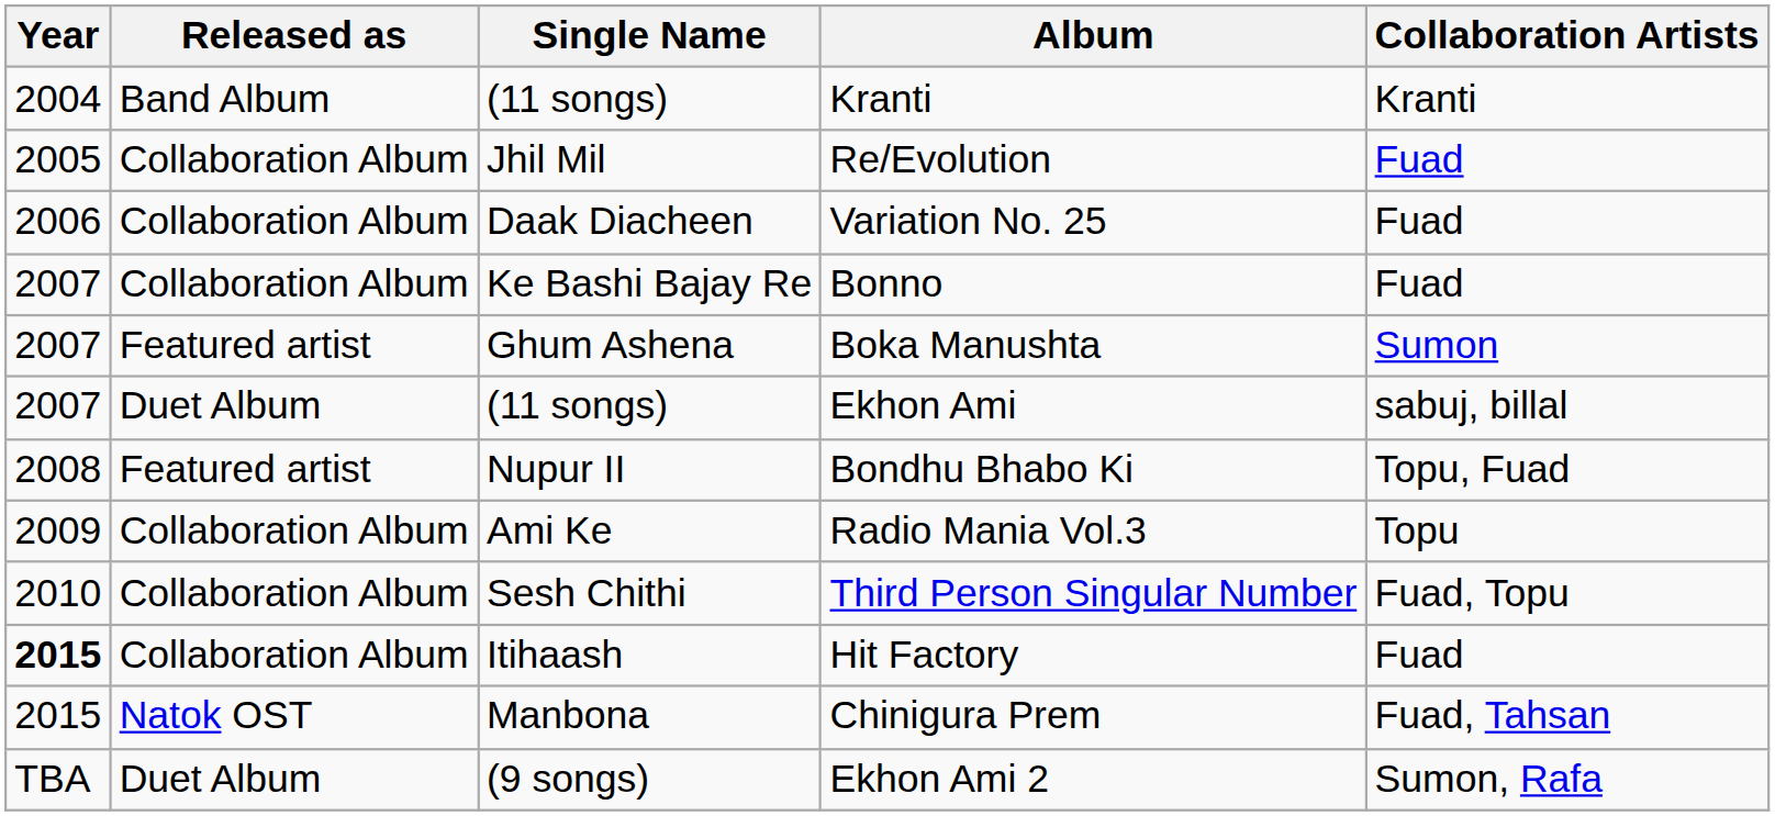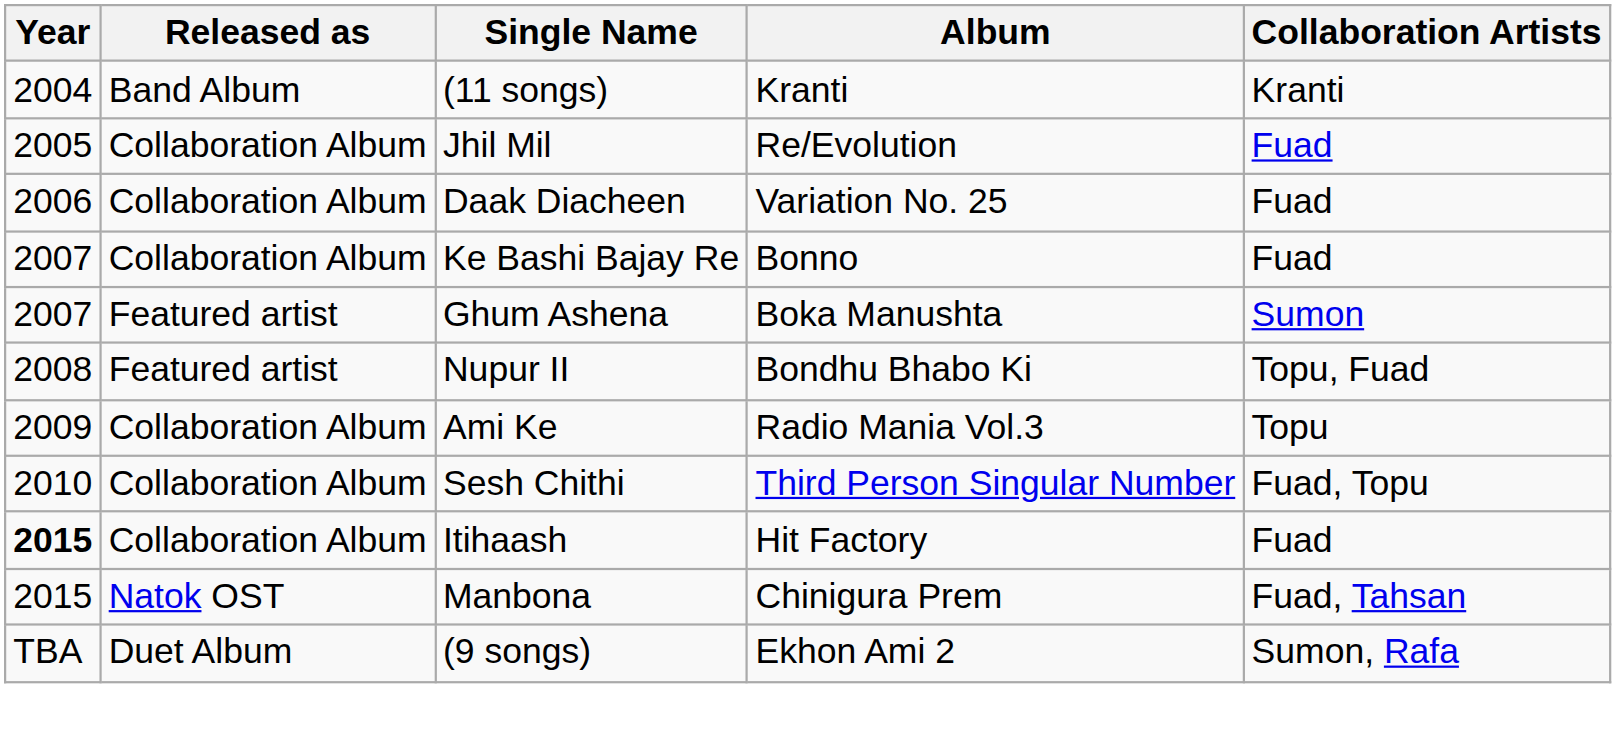- row: 2007 | Duet Album | (11 songs) | Ekhon Ami | sabuj, billal
